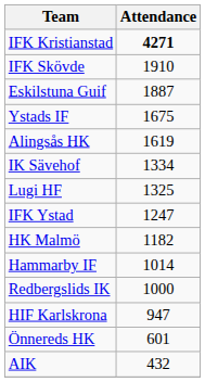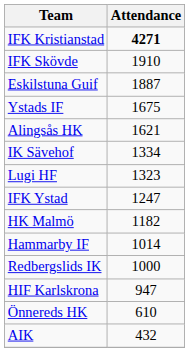Alingsås HK | Attendance: 1619 -> 1621
Lugi HF | Attendance: 1325 -> 1323
Önnereds HK | Attendance: 601 -> 610
